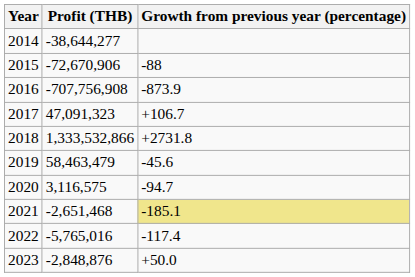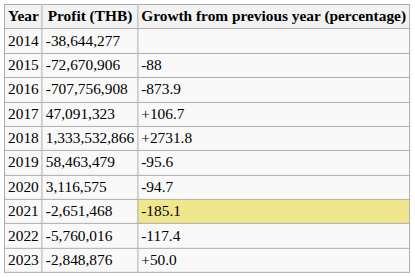2019 | Growth from previous year (percentage): -45.6 -> -95.6
2022 | Profit (THB): -5,765,016 -> -5,760,016
